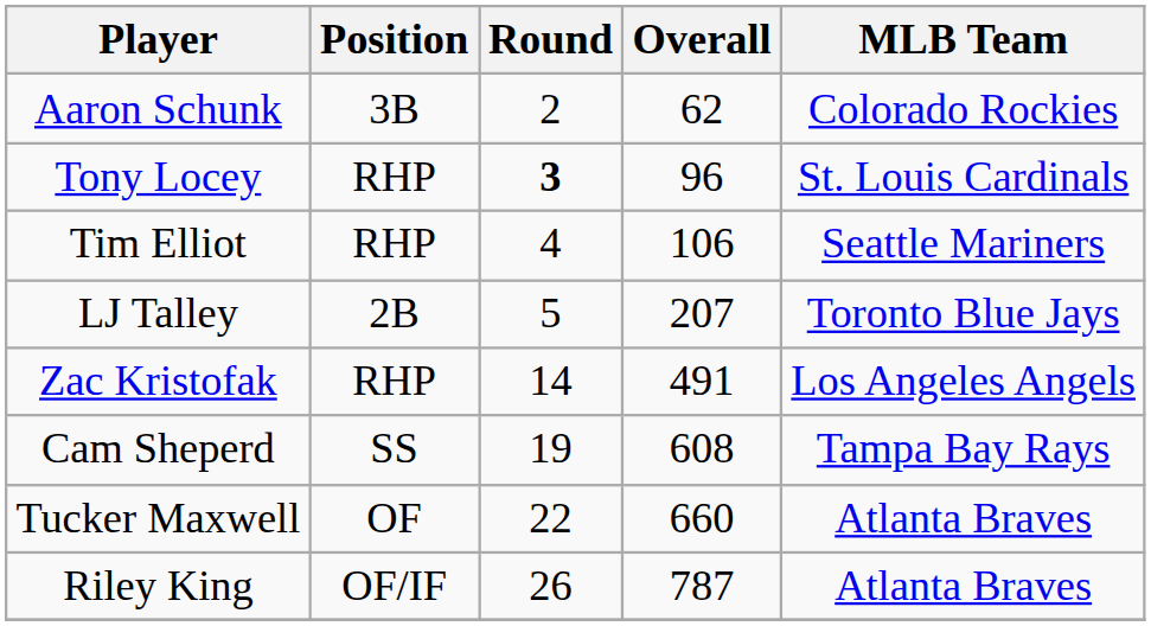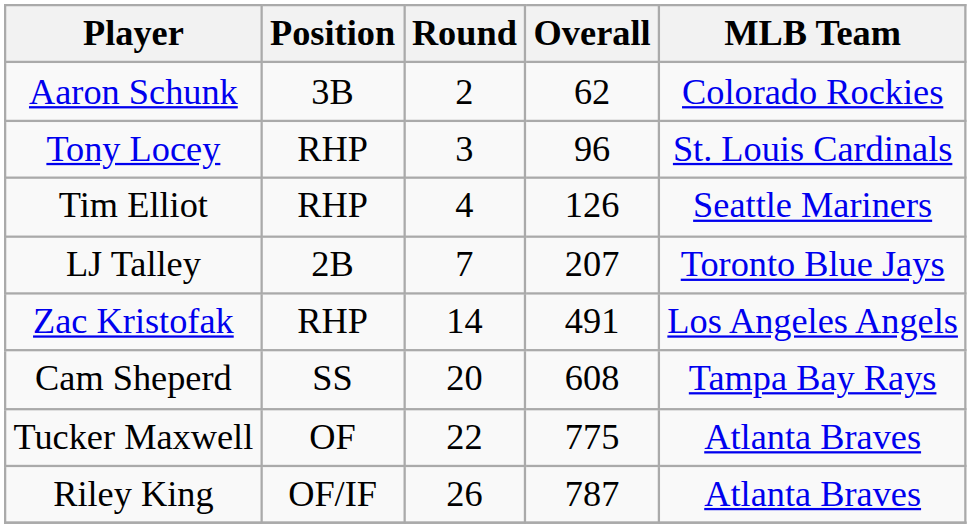Tony Locey | Round: bold -> normal
Tim Elliot | Overall: 106 -> 126
LJ Talley | Round: 5 -> 7
Cam Sheperd | Round: 19 -> 20
Tucker Maxwell | Overall: 660 -> 775
